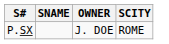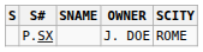+ column: S
